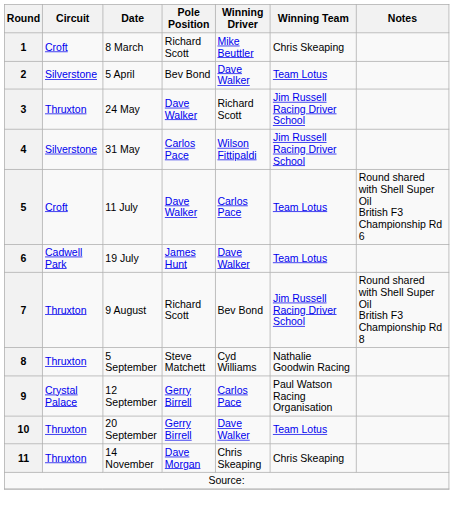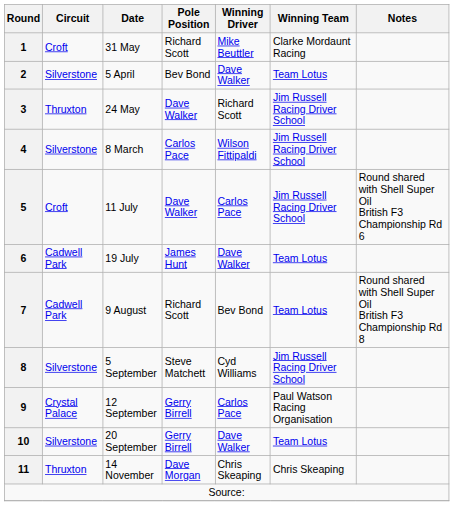1 | Date: 8 March -> 31 May
1 | Winning Team: Chris Skeaping -> Clarke Mordaunt Racing
4 | Date: 31 May -> 8 March
5 | Winning Team: Team Lotus -> Jim Russell Racing Driver School
7 | Circuit: Thruxton -> Cadwell Park
7 | Winning Team: Jim Russell Racing Driver School -> Team Lotus
8 | Circuit: Thruxton -> Silverstone
8 | Winning Team: Nathalie Goodwin Racing -> Jim Russell Racing Driver School
10 | Circuit: Thruxton -> Silverstone
